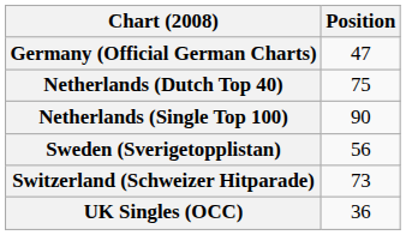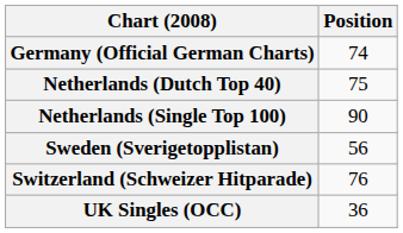Germany (Official German Charts) | Position: 47 -> 74
Switzerland (Schweizer Hitparade) | Position: 73 -> 76
